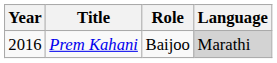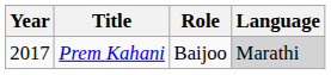Prem Kahani | Year: 2016 -> 2017
